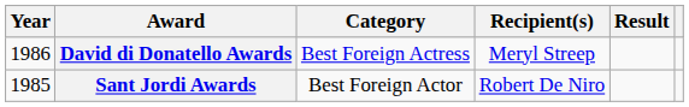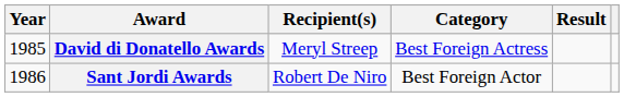columns swapped: Category <-> Recipient(s)
David di Donatello Awards | Year: 1986 -> 1985
Sant Jordi Awards | Year: 1985 -> 1986
